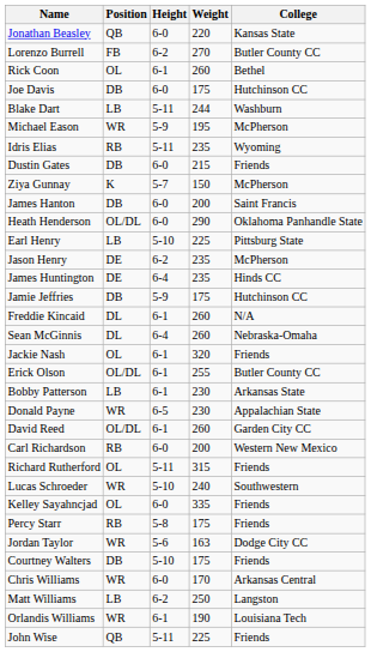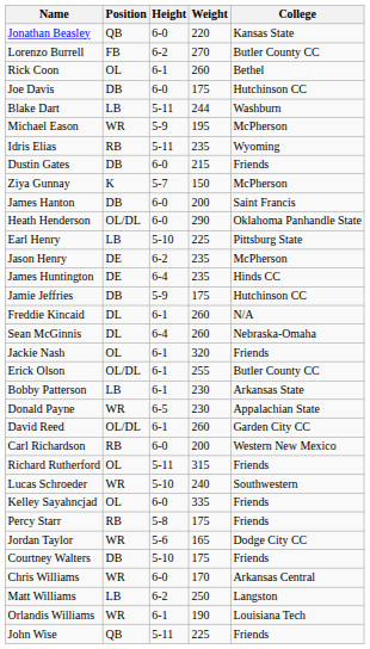Jordan Taylor | Weight: 163 -> 165
